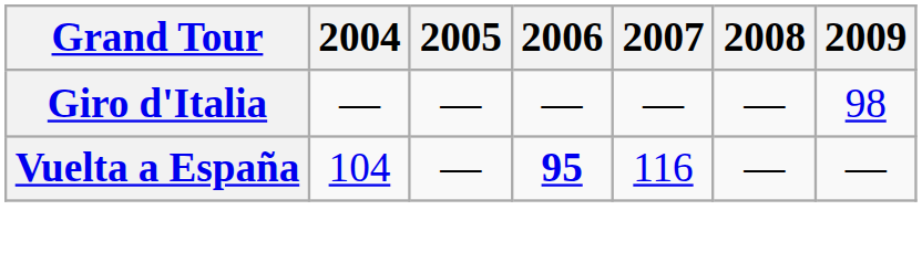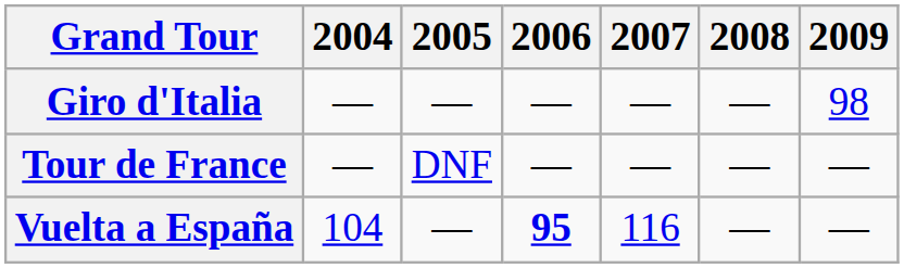+ row: Tour de France | — | DNF | — | — | — | —
